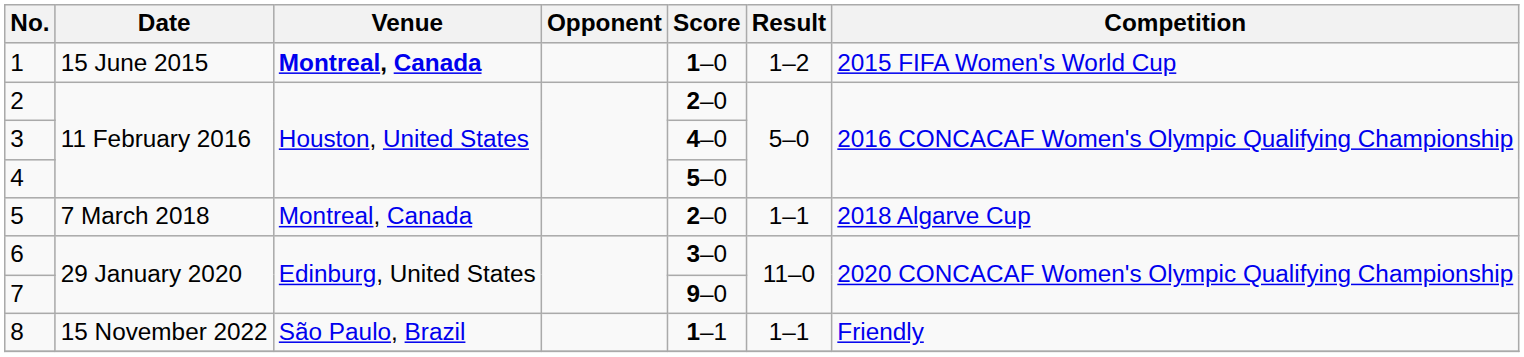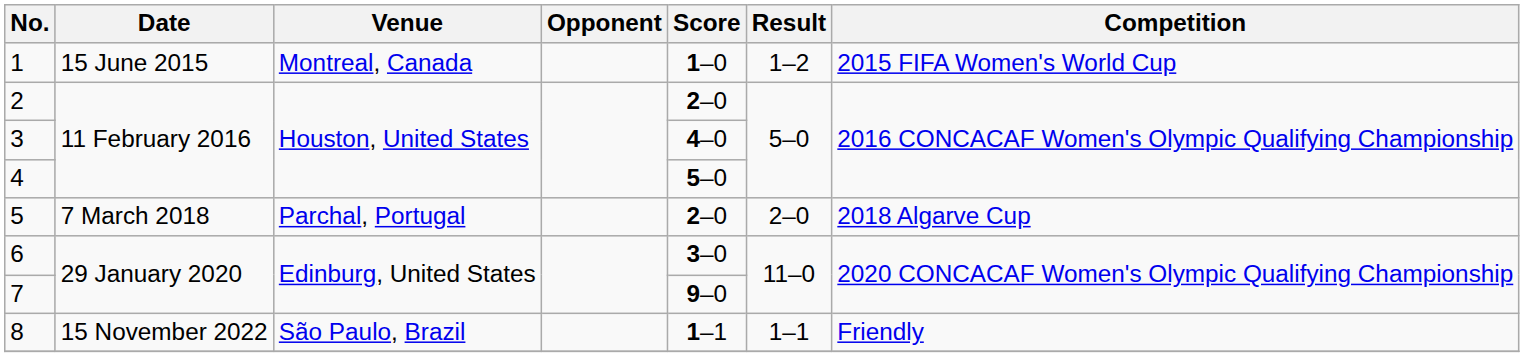1 | Venue: bold -> normal
5 | Venue: Montreal, Canada -> Parchal, Portugal
5 | Result: 1–1 -> 2–0
